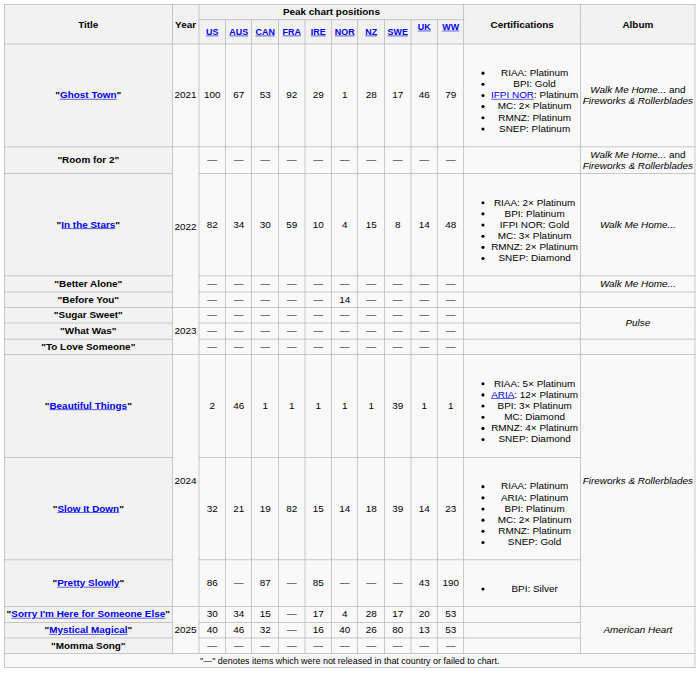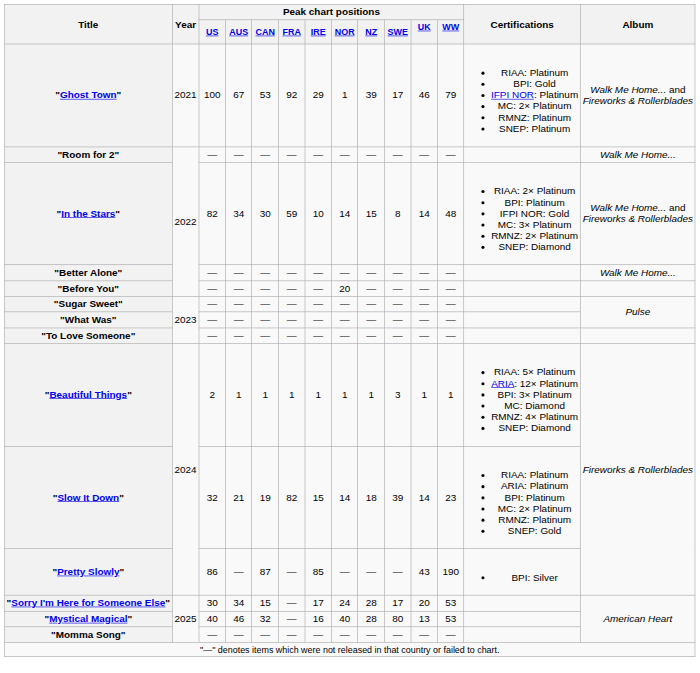"Ghost Town" | Peak chart positions / NZ: 28 -> 39
"Room for 2" | Album: Walk Me Home... and Fireworks & Rollerblades -> Walk Me Home...
"In the Stars" | Peak chart positions / NOR: 4 -> 14
"In the Stars" | Album: Walk Me Home... -> Walk Me Home... and Fireworks & Rollerblades
"Before You" | Peak chart positions / NOR: 14 -> 20
"Beautiful Things" | Peak chart positions / AUS: 46 -> 1
"Beautiful Things" | Peak chart positions / SWE: 39 -> 3
"Sorry I'm Here for Someone Else" | Peak chart positions / NOR: 4 -> 24
"Mystical Magical" | Peak chart positions / NZ: 26 -> 28
